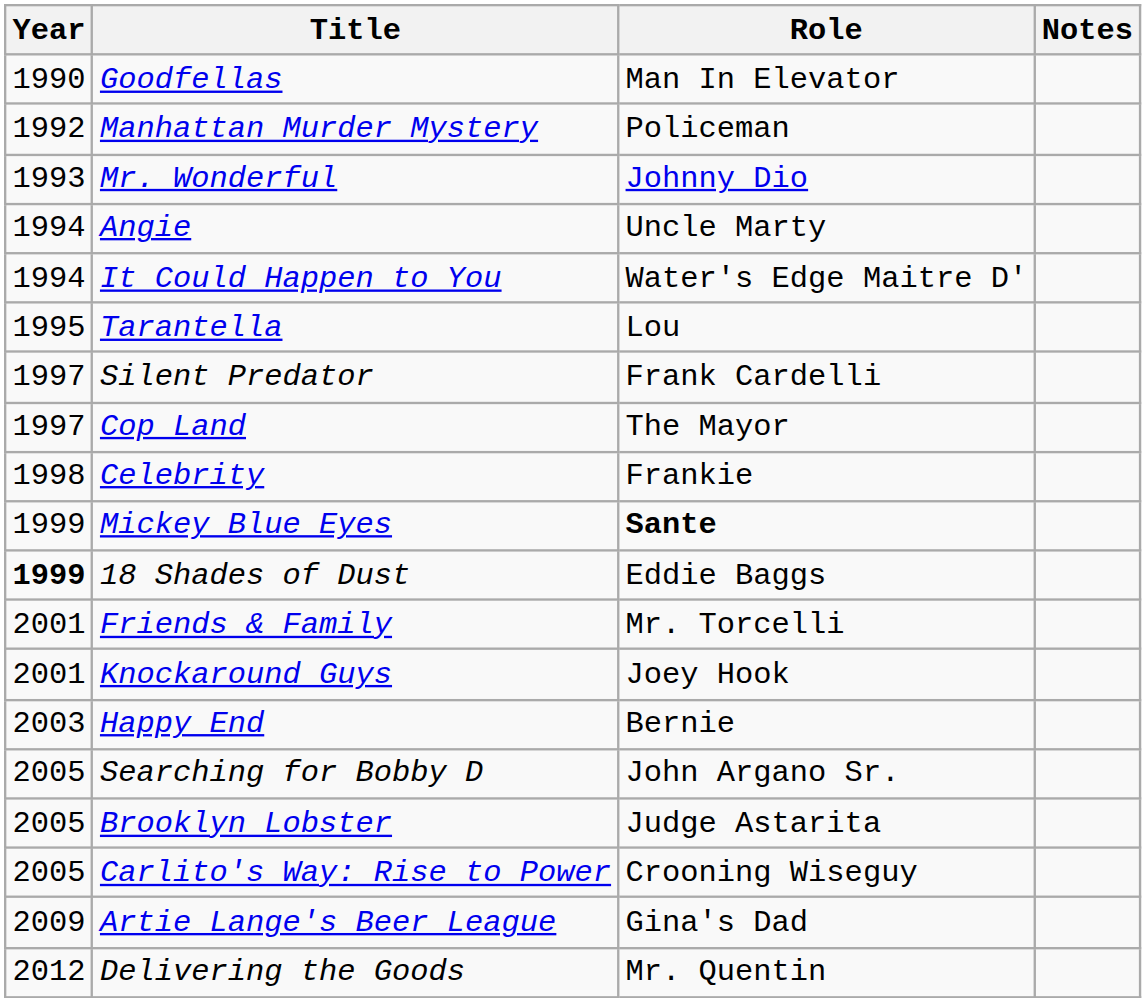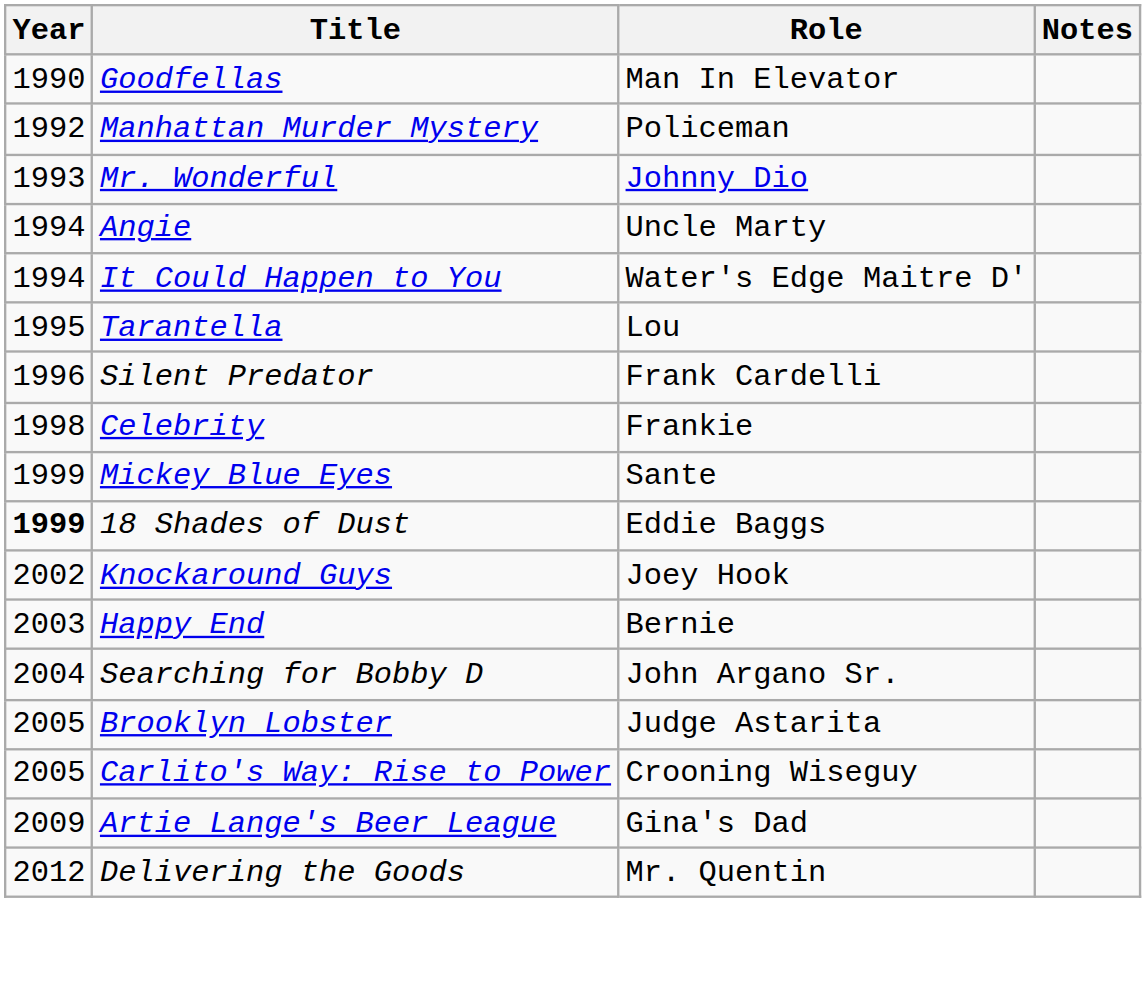Silent Predator | Year: 1997 -> 1996
- row: 1997 | Cop Land | The Mayor
Mickey Blue Eyes | Role: bold -> normal
- row: 2001 | Friends & Family | Mr. Torcelli
Knockaround Guys | Year: 2001 -> 2002
Searching for Bobby D | Year: 2005 -> 2004
